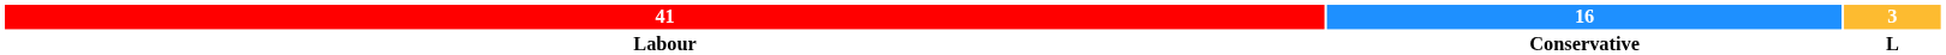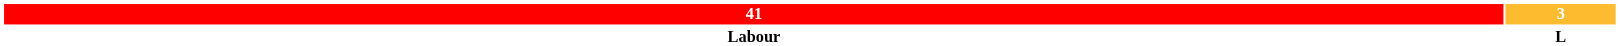- column: 16 | Conservative
